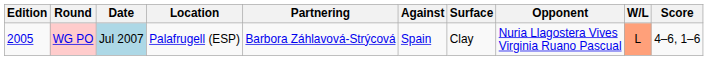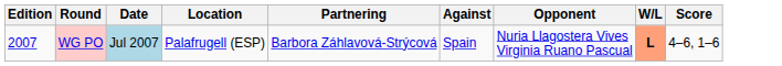- column: Surface | Clay
WG PO | Edition: 2005 -> 2007
WG PO | W/L: normal -> bold
